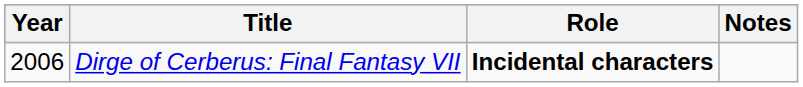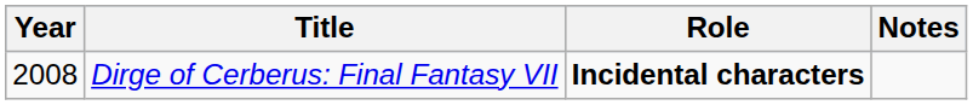Dirge of Cerberus: Final Fantasy VII | Year: 2006 -> 2008
